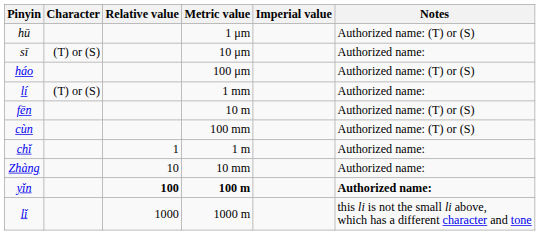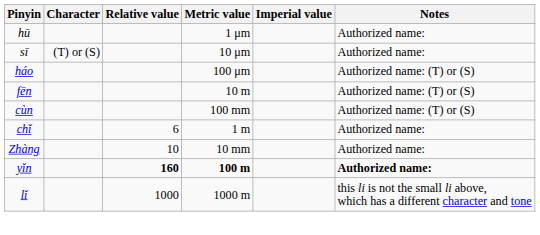hū | Notes: Authorized name: (T) or (S) -> Authorized name:
- row: lí | (T) or (S) | 1 mm | Authorized name:
chǐ | Relative value: 1 -> 6
yǐn | Relative value: 100 -> 160
